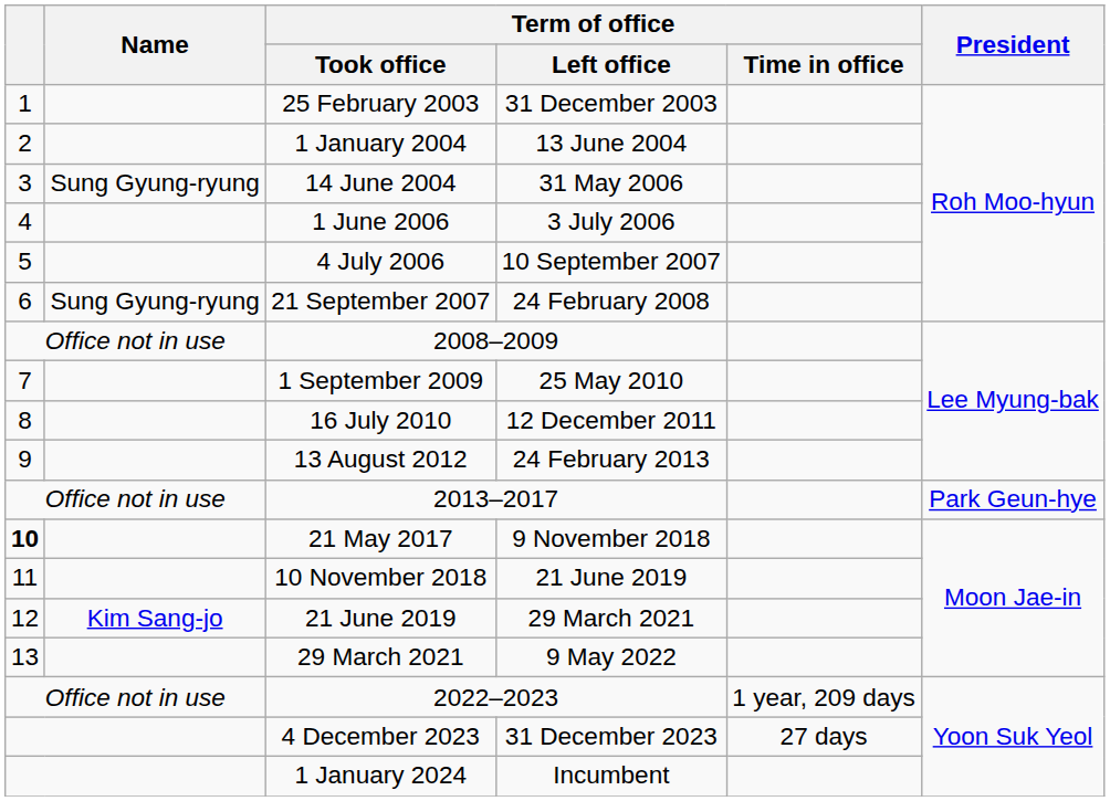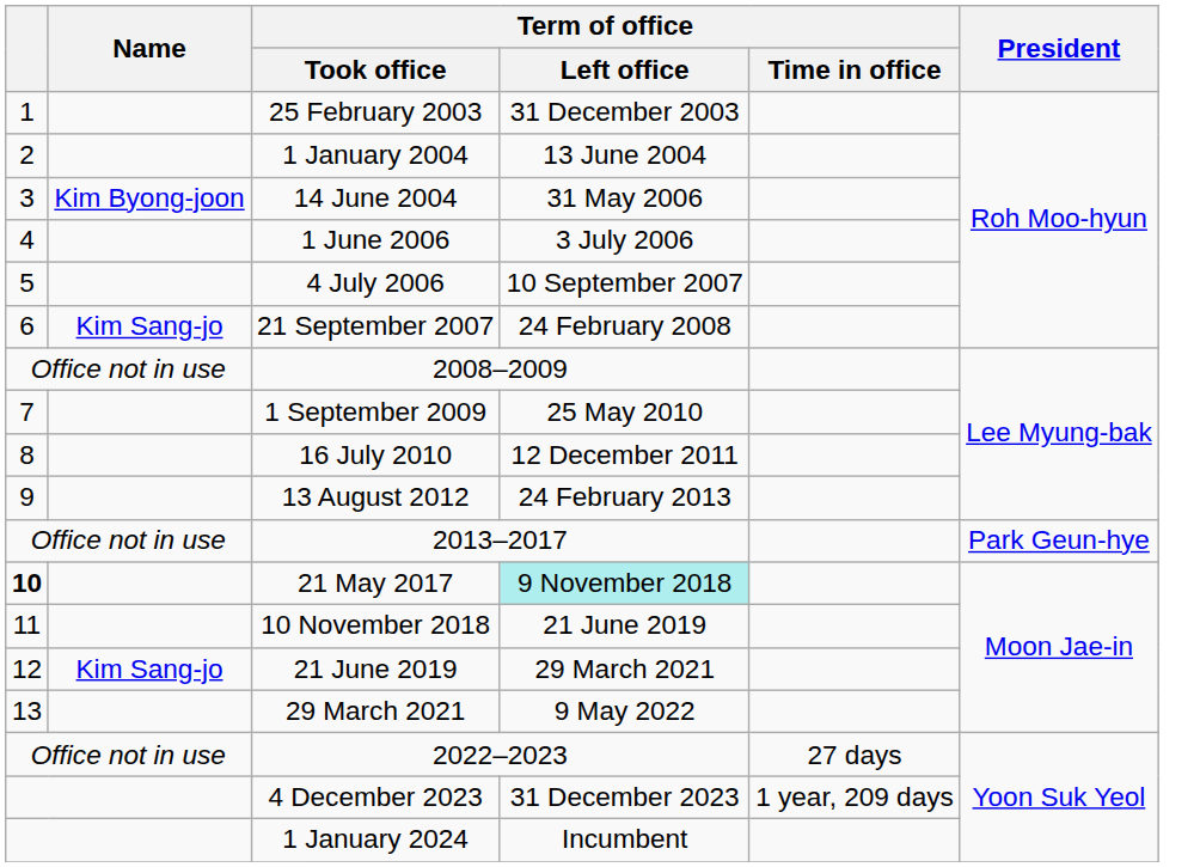14 June 2004 | Name: Sung Gyung-ryung -> Kim Byong-joon
21 September 2007 | Name: Sung Gyung-ryung -> Kim Sang-jo
21 May 2017 | Term of office / Left office: no background -> paleturquoise background
2022–2023 | Term of office / Time in office: 1 year, 209 days -> 27 days
4 December 2023 | Term of office / Time in office: 27 days -> 1 year, 209 days
